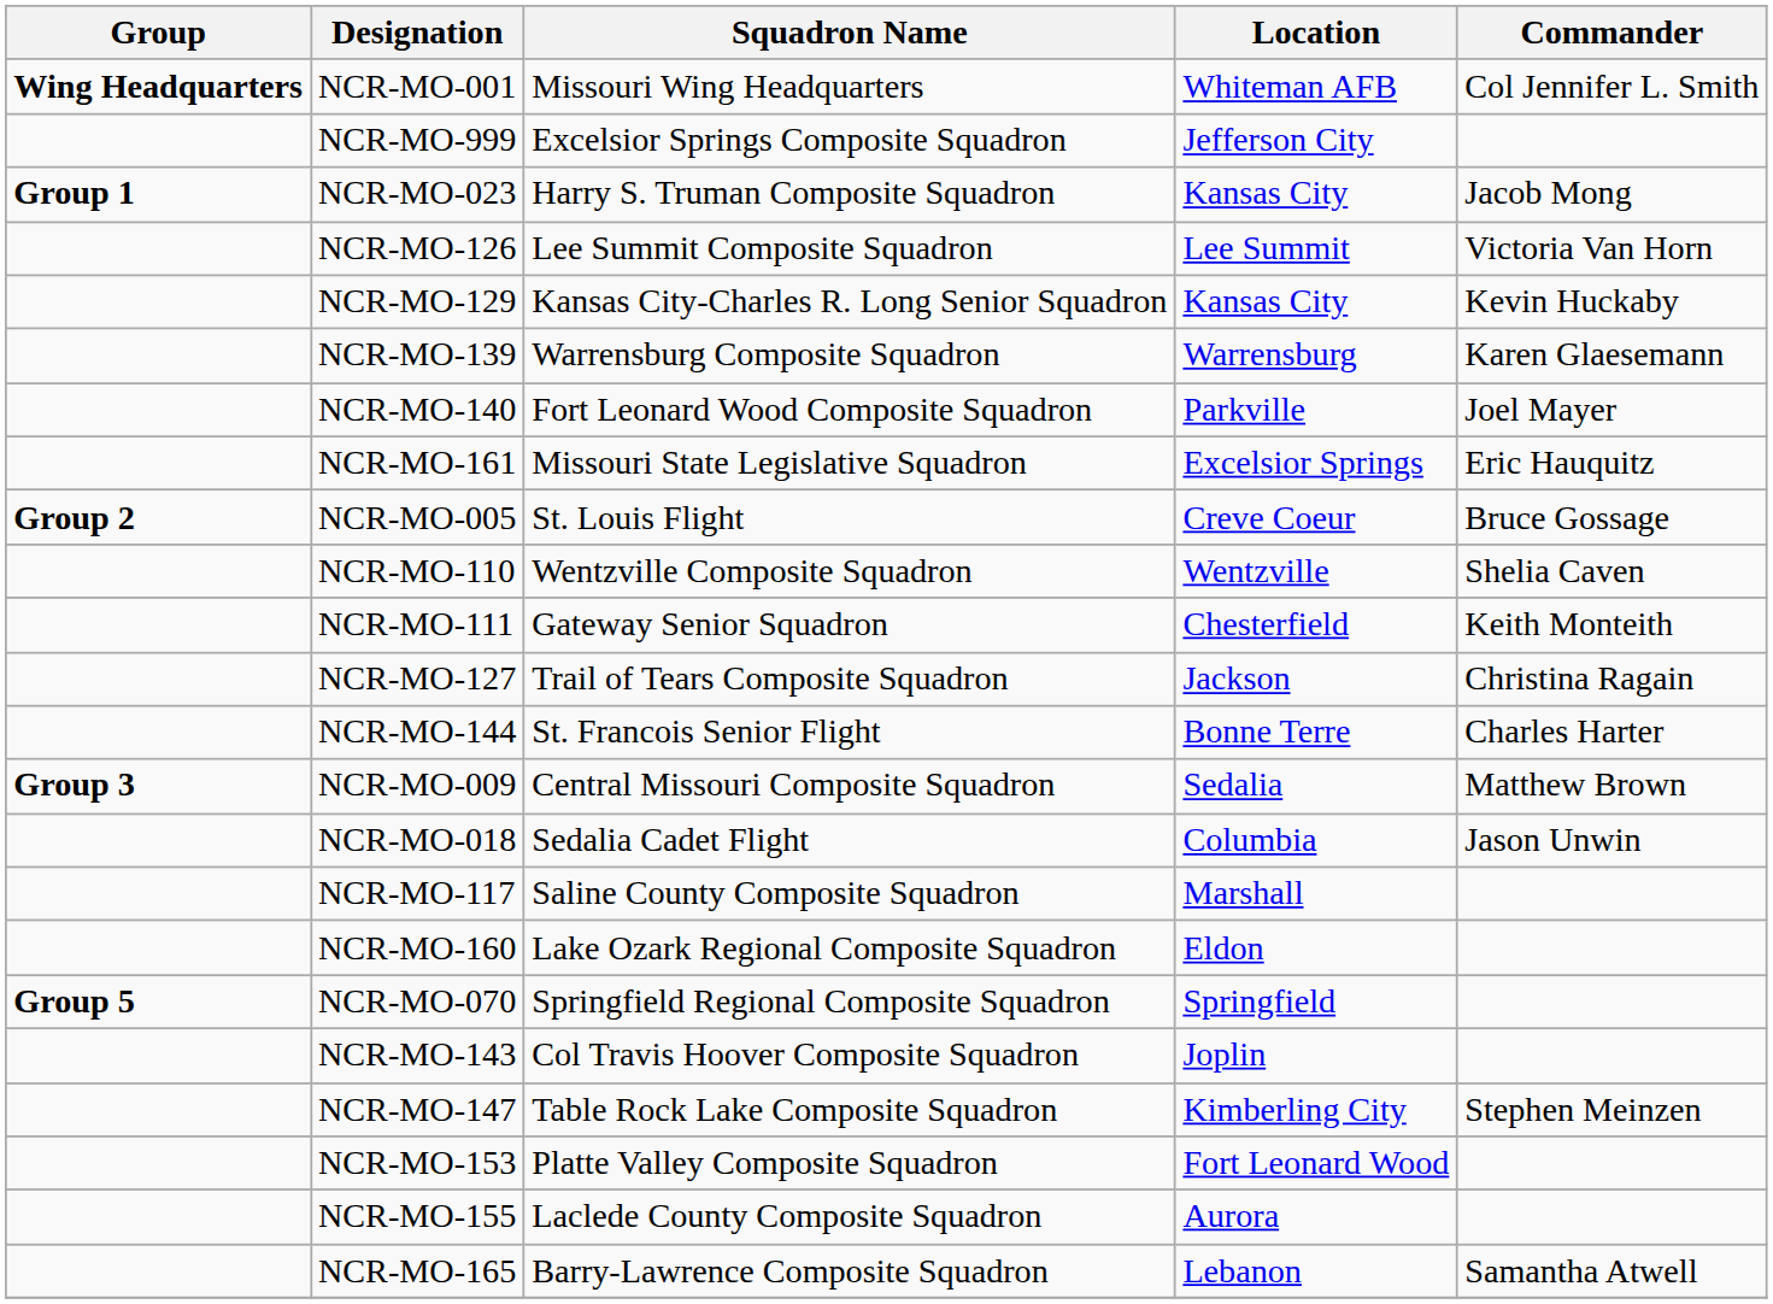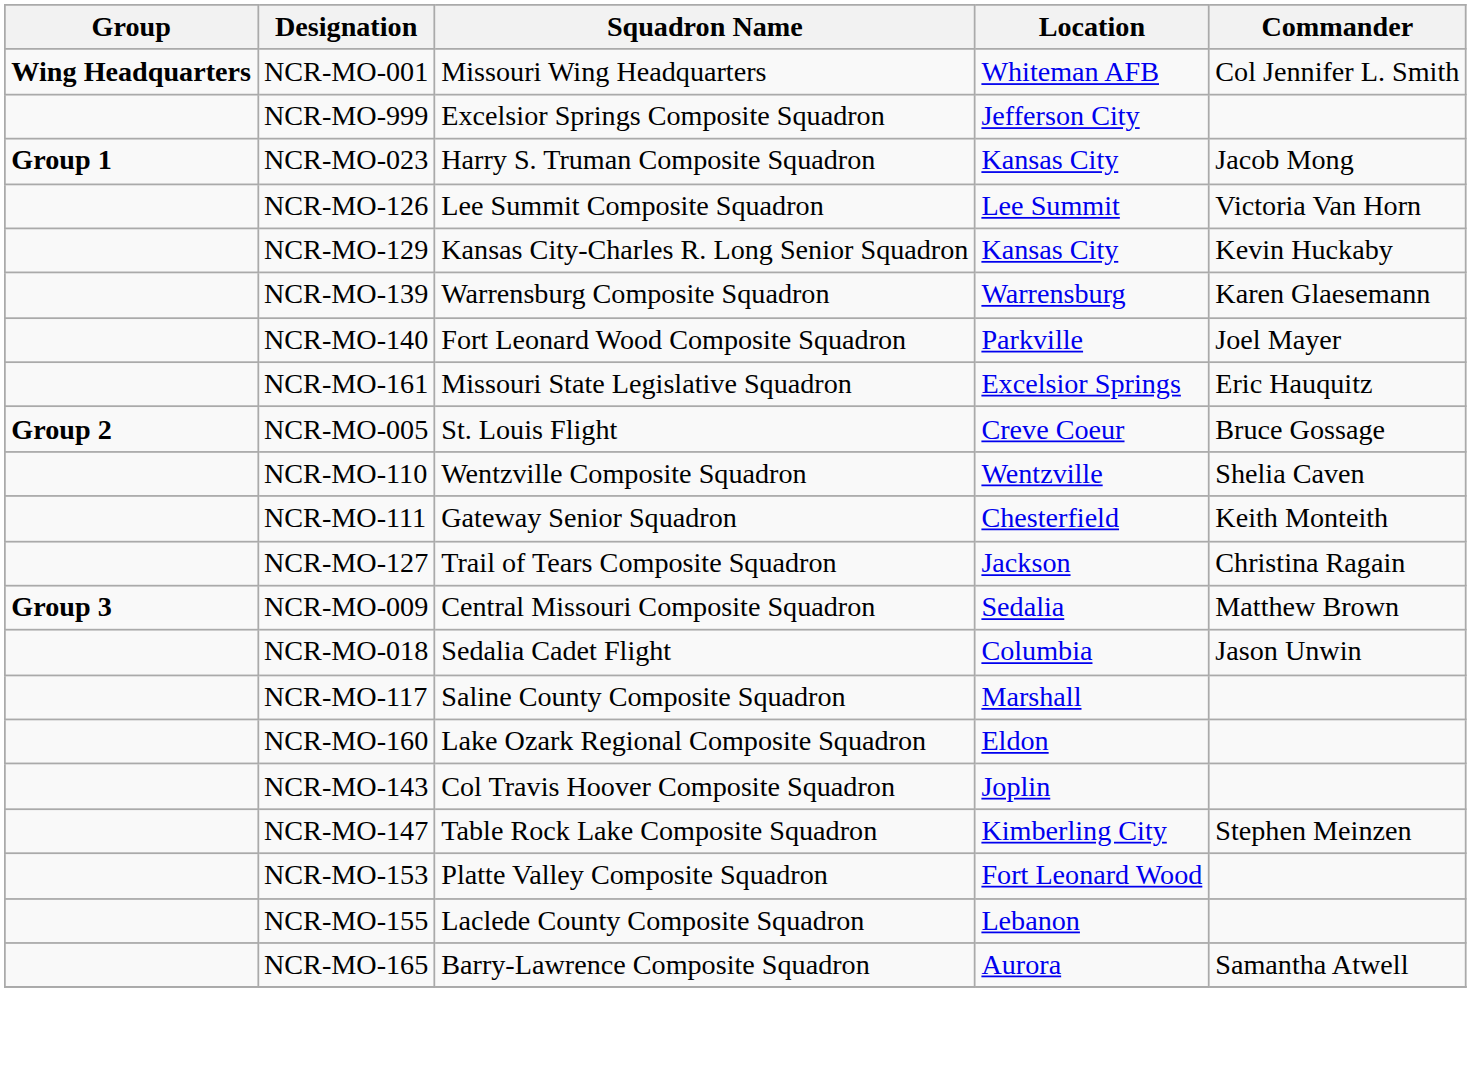- row: NCR-MO-144 | St. Francois Senior Flight | Bonne Terre | Charles Harter
- row: Group 5 | NCR-MO-070 | Springfield Regional Composite Squadron | Springfield
NCR-MO-155 | Location: Aurora -> Lebanon
NCR-MO-165 | Location: Lebanon -> Aurora
